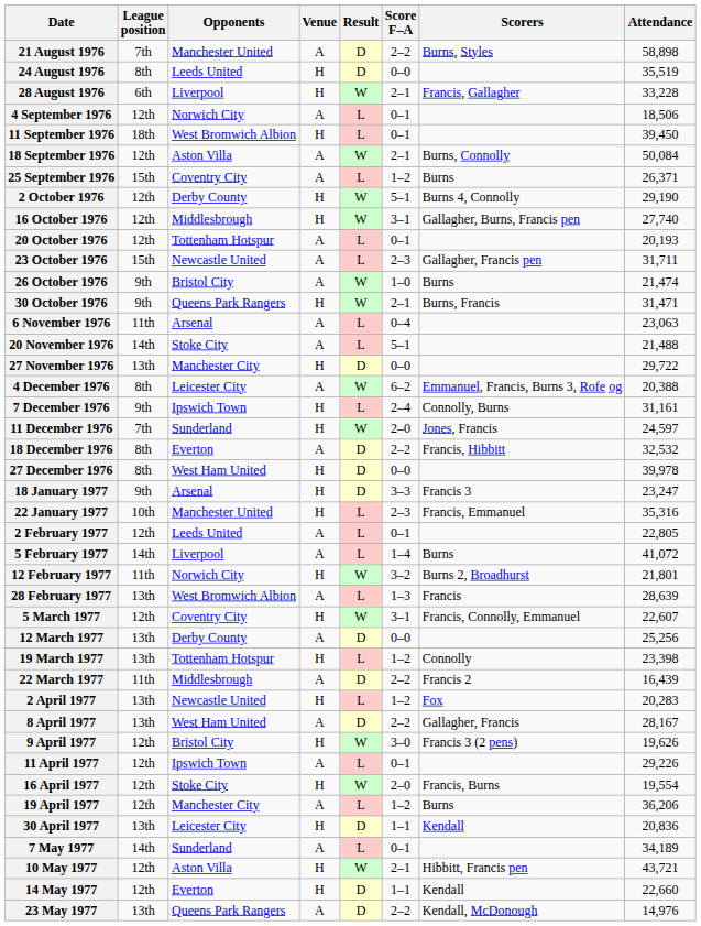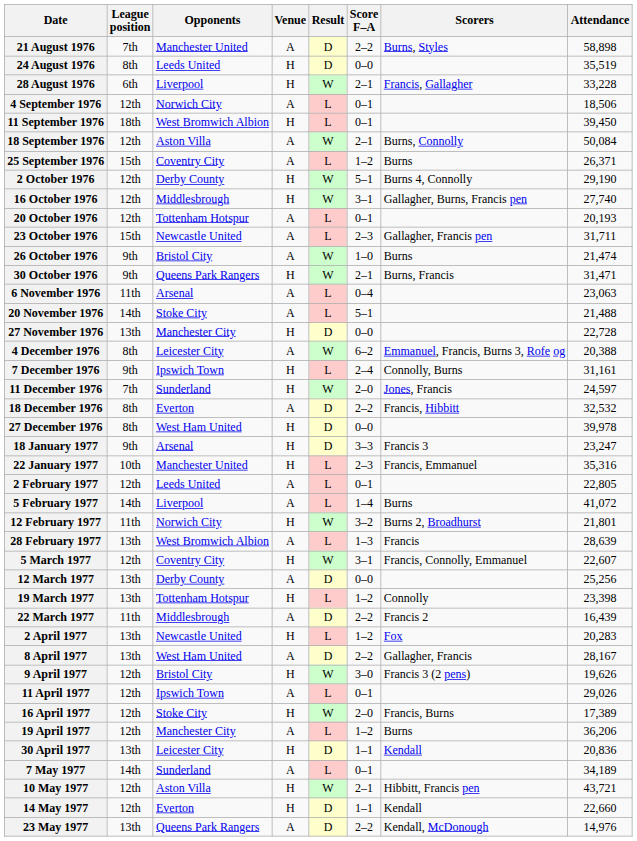27 November 1976 | Attendance: 29,722 -> 22,728
11 April 1977 | Attendance: 29,226 -> 29,026
16 April 1977 | Attendance: 19,554 -> 17,389
